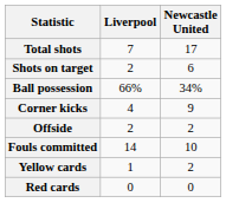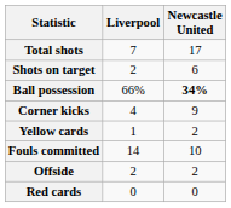Ball possession | Newcastle United: normal -> bold
rows swapped: Offside <-> Yellow cards
